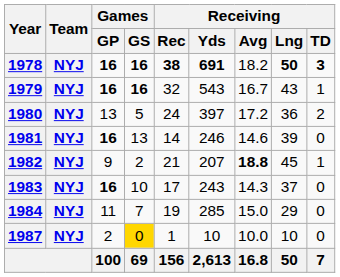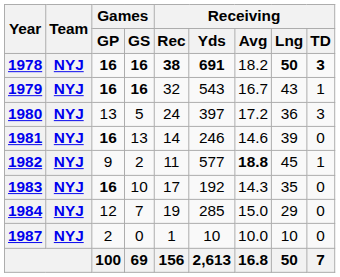1980 | Receiving / TD: 2 -> 3
1982 | Receiving / Rec: 21 -> 11
1982 | Receiving / Yds: 207 -> 577
1983 | Receiving / Yds: 243 -> 192
1983 | Receiving / Lng: 37 -> 35
1984 | Games / GP: 11 -> 12
1987 | Games / GS: gold background -> no background
